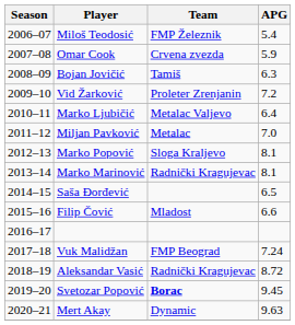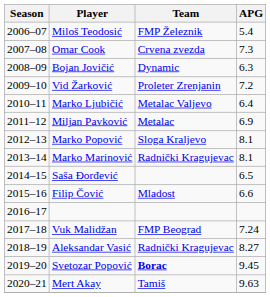Omar Cook | APG: 5.9 -> 7.3
Bojan Jovičić | Team: Tamiš -> Dynamic
Miljan Pavković | APG: 7.0 -> 6.9
Aleksandar Vasić | APG: 8.72 -> 8.27
Mert Akay | Team: Dynamic -> Tamiš
